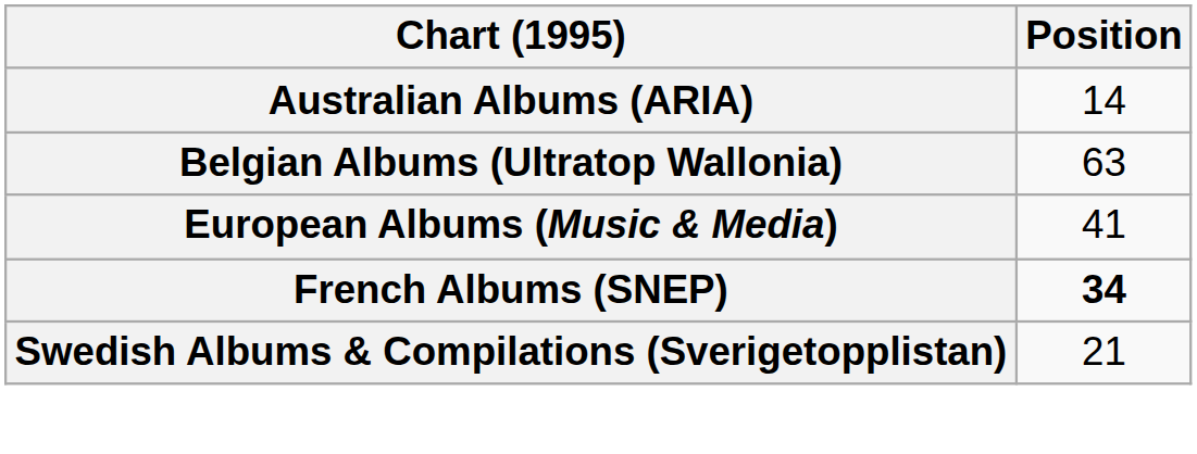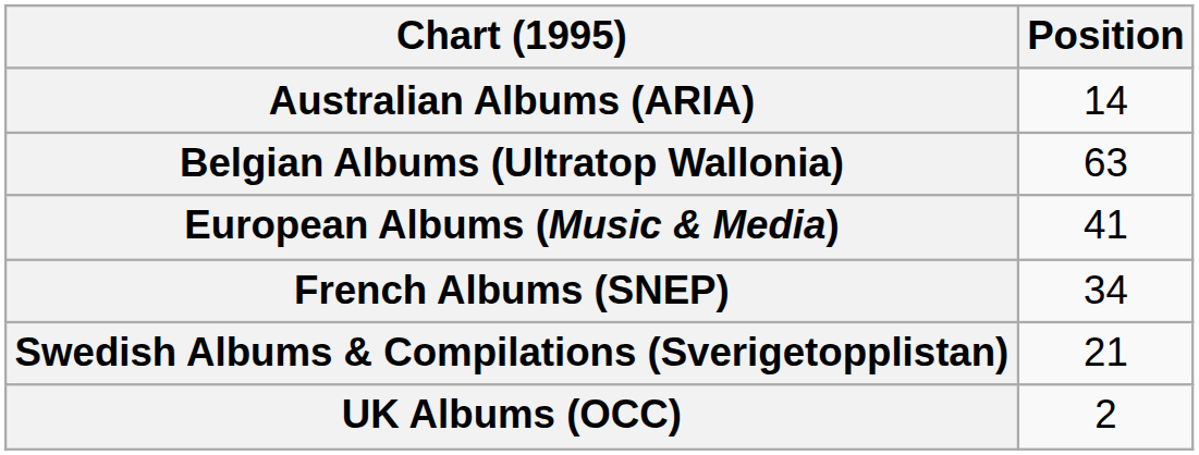French Albums (SNEP) | Position: bold -> normal
+ row: UK Albums (OCC) | 2
